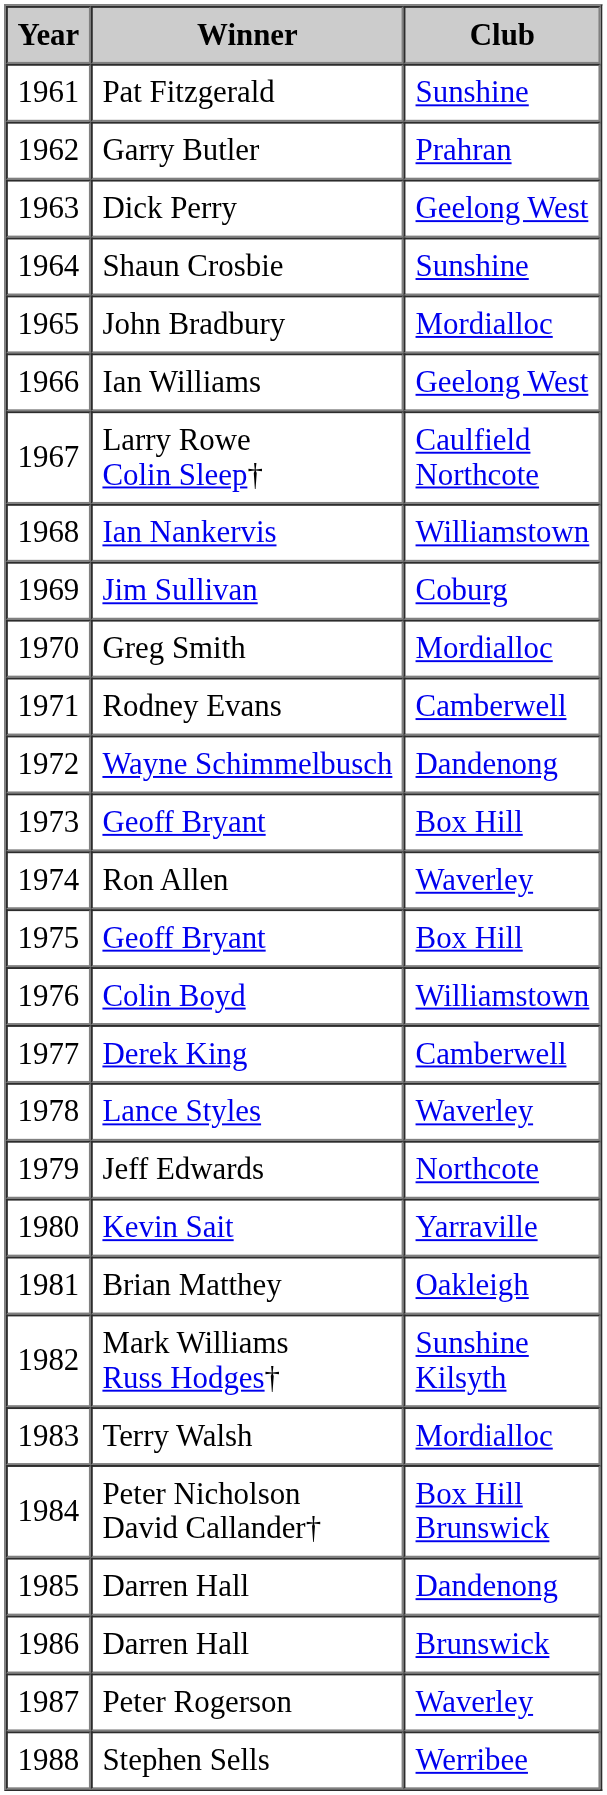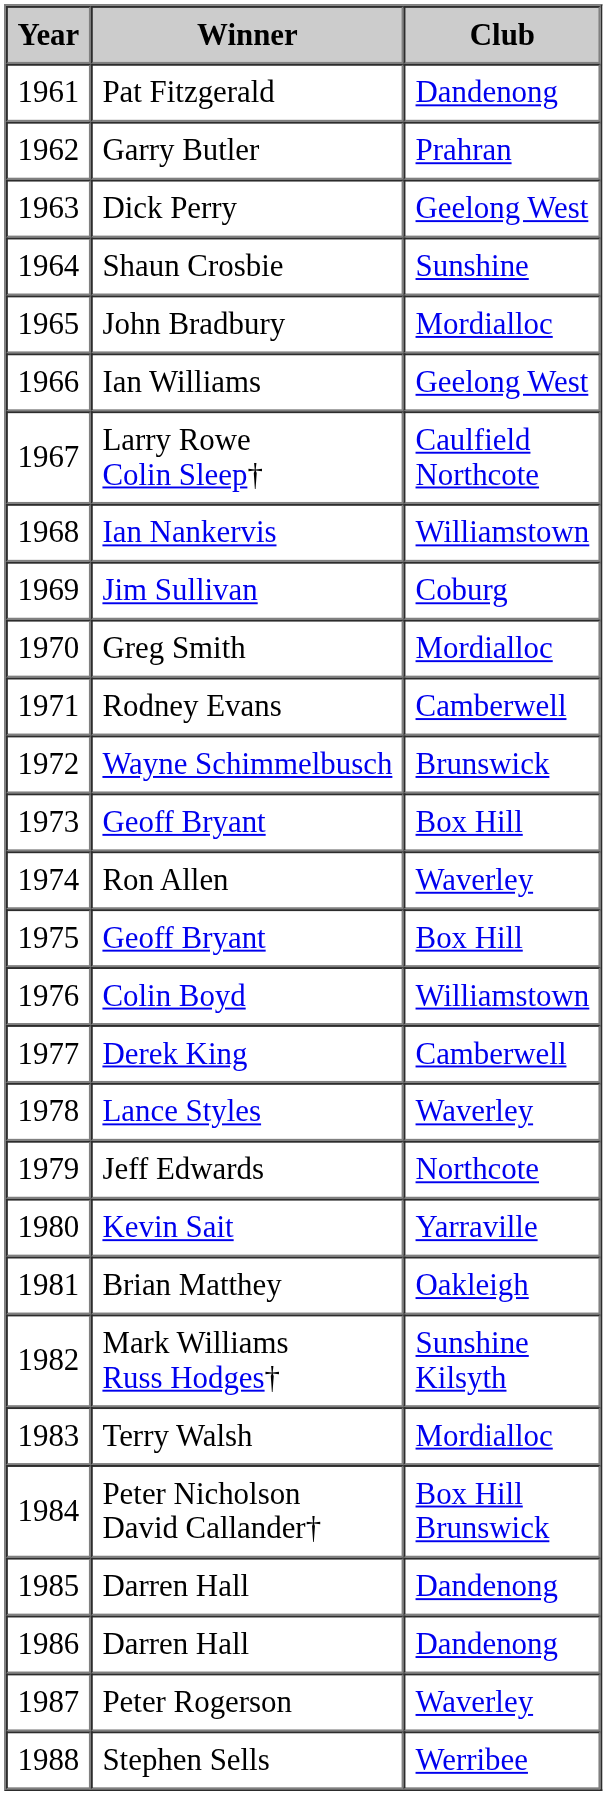Pat Fitzgerald | Club: Sunshine -> Dandenong
Wayne Schimmelbusch | Club: Dandenong -> Brunswick
1986 / Darren Hall | Club: Brunswick -> Dandenong
